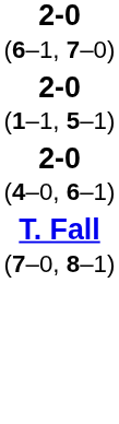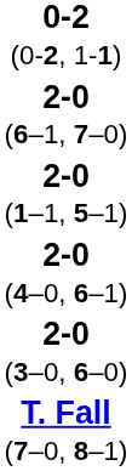+ row: 0-2 (0-2, 1-1)
+ row: 2-0 (3–0, 6–0)
